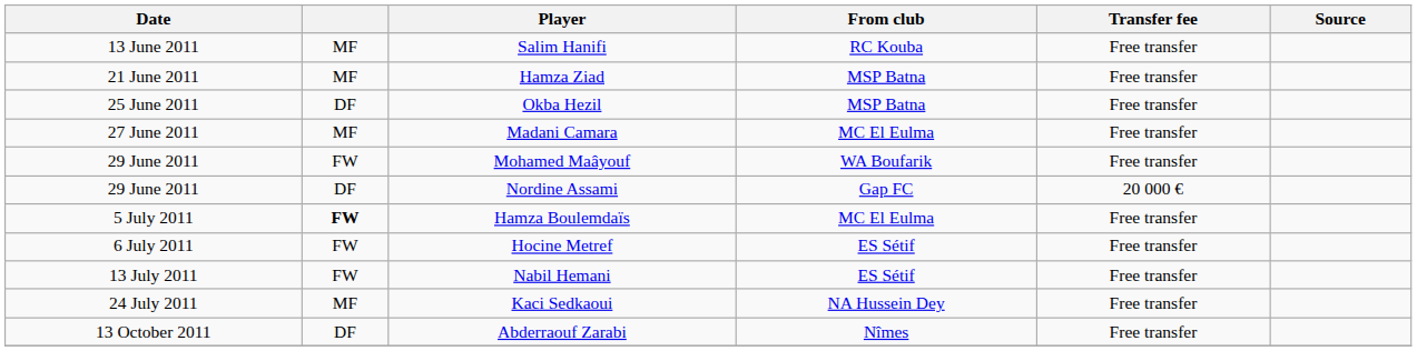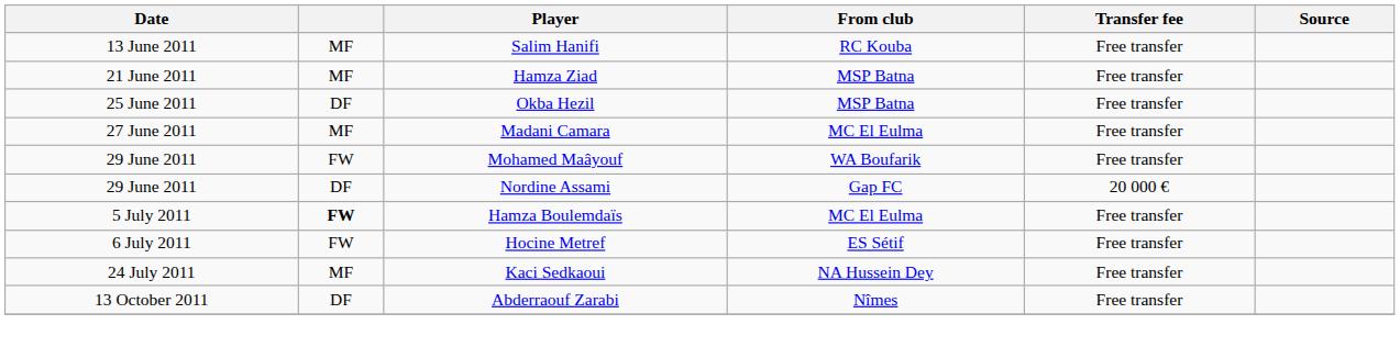- row: 13 July 2011 | FW | Nabil Hemani | ES Sétif | Free transfer
